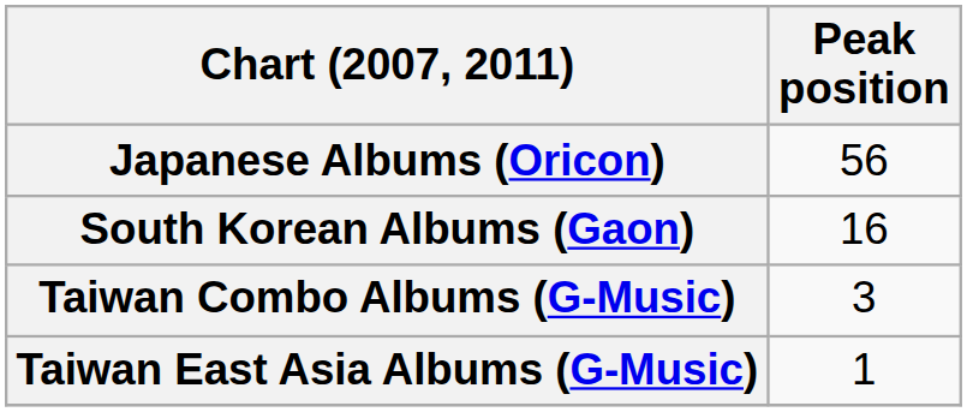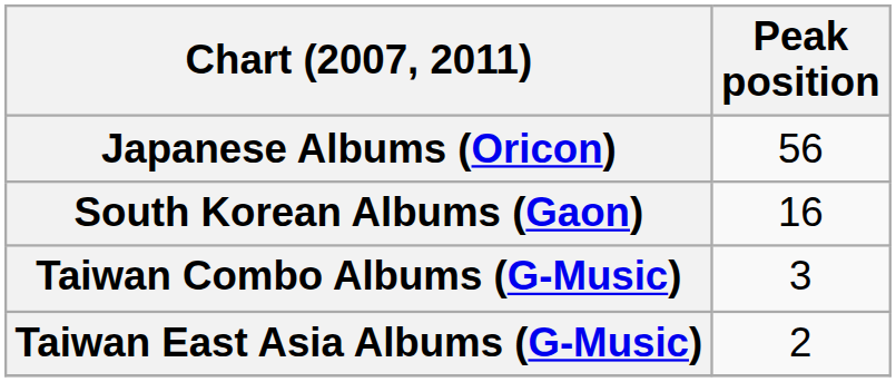Taiwan East Asia Albums (G-Music) | Peak position: 1 -> 2
